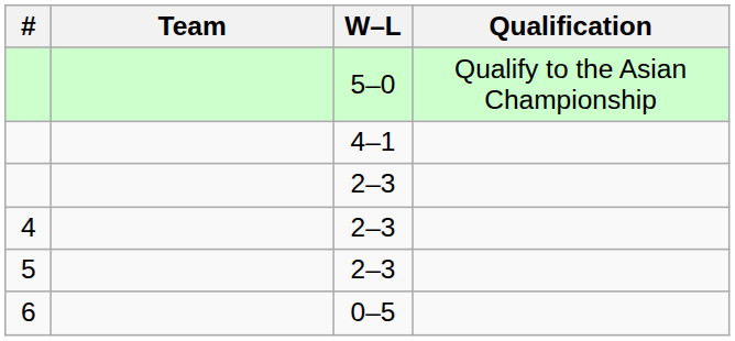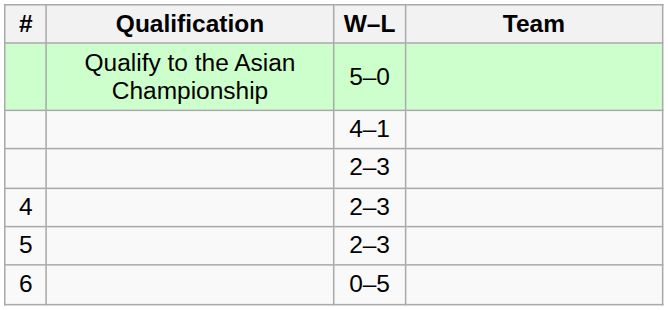columns swapped: Team <-> Qualification
